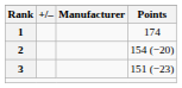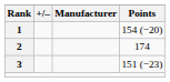1 | Points: 174 -> 154 (−20)
2 | Points: 154 (−20) -> 174
